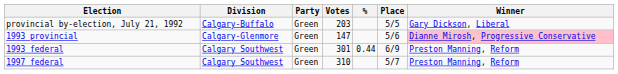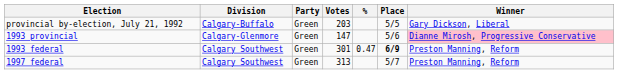1993 federal | %: 0.44 -> 0.47
1993 federal | Place: normal -> bold
1997 federal | Votes: 310 -> 313
